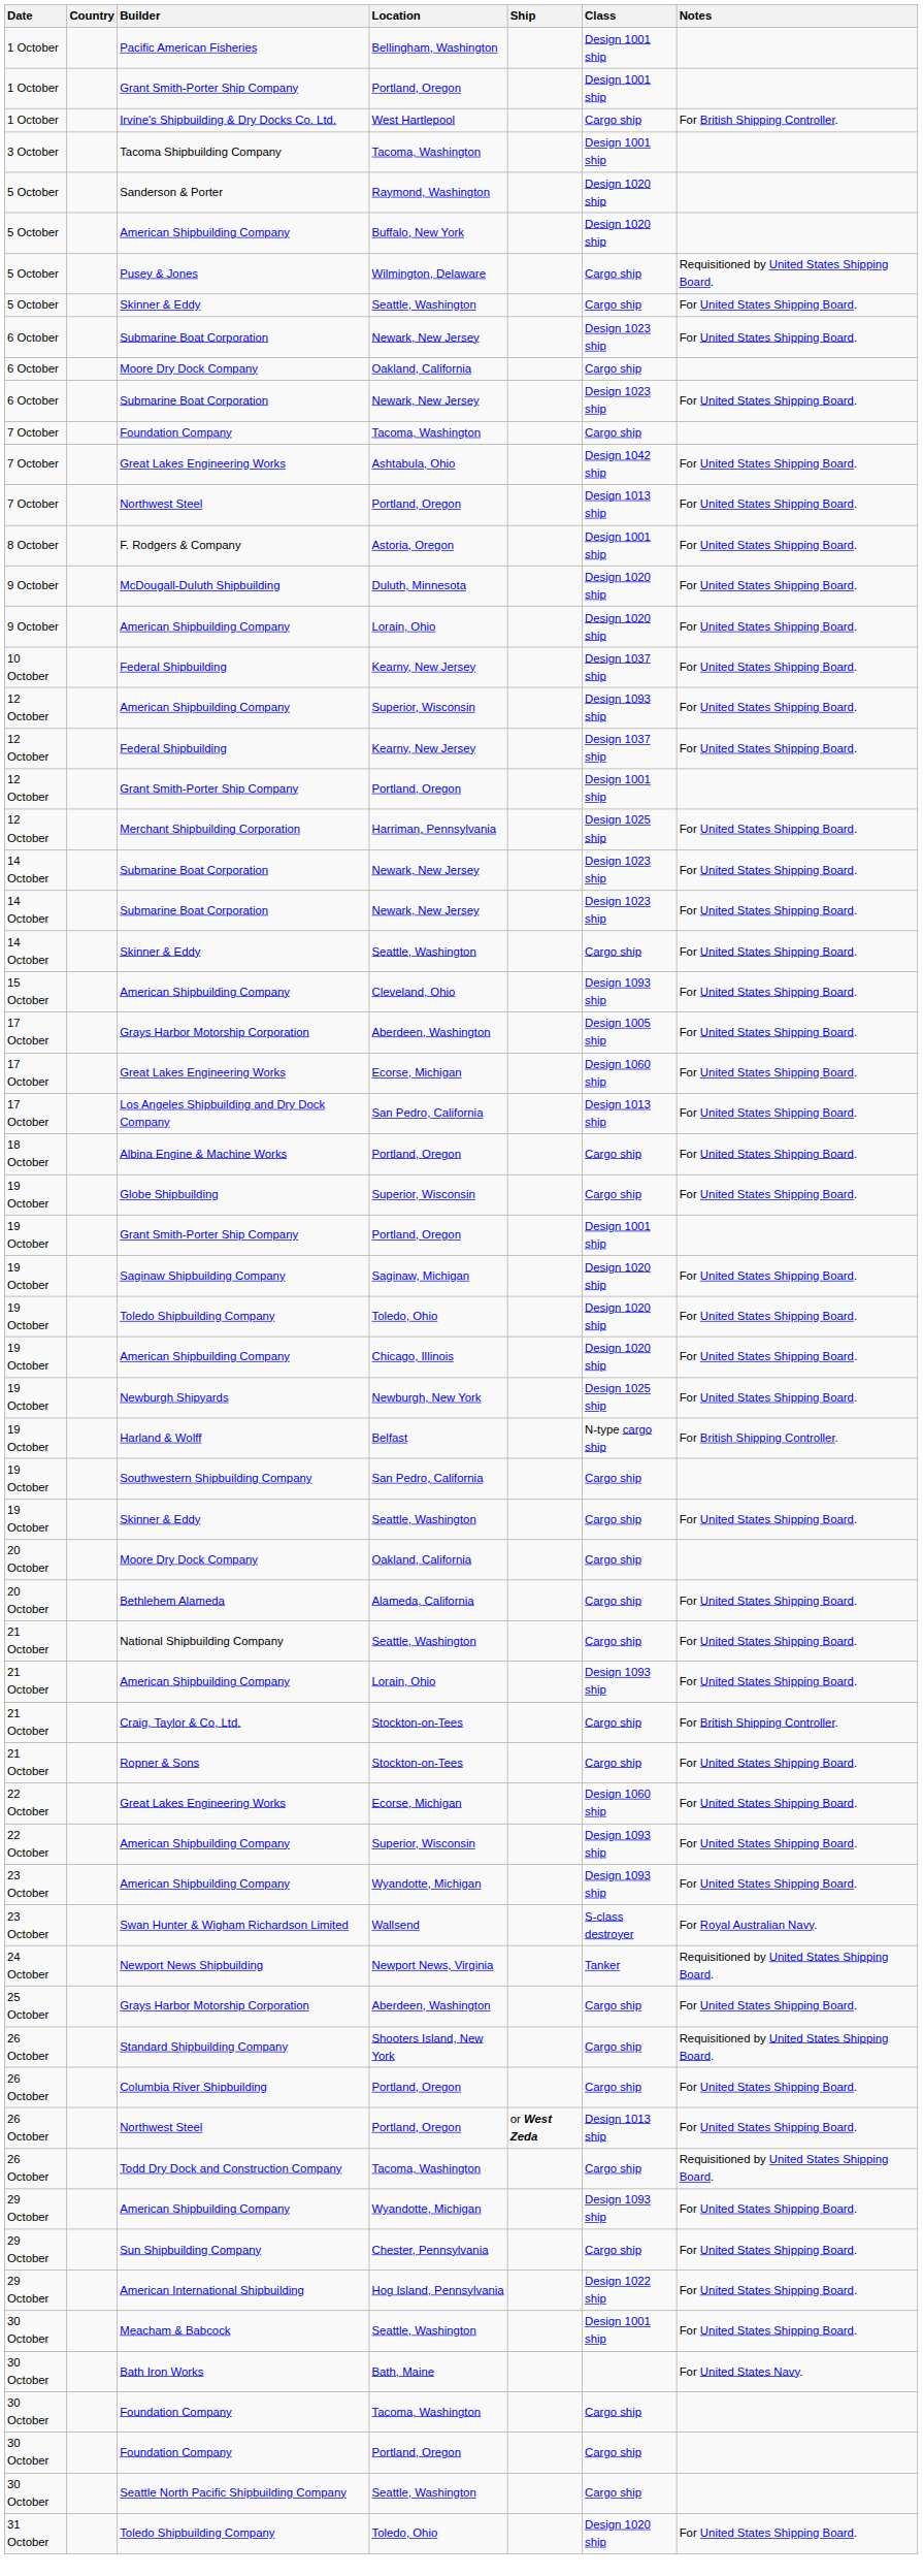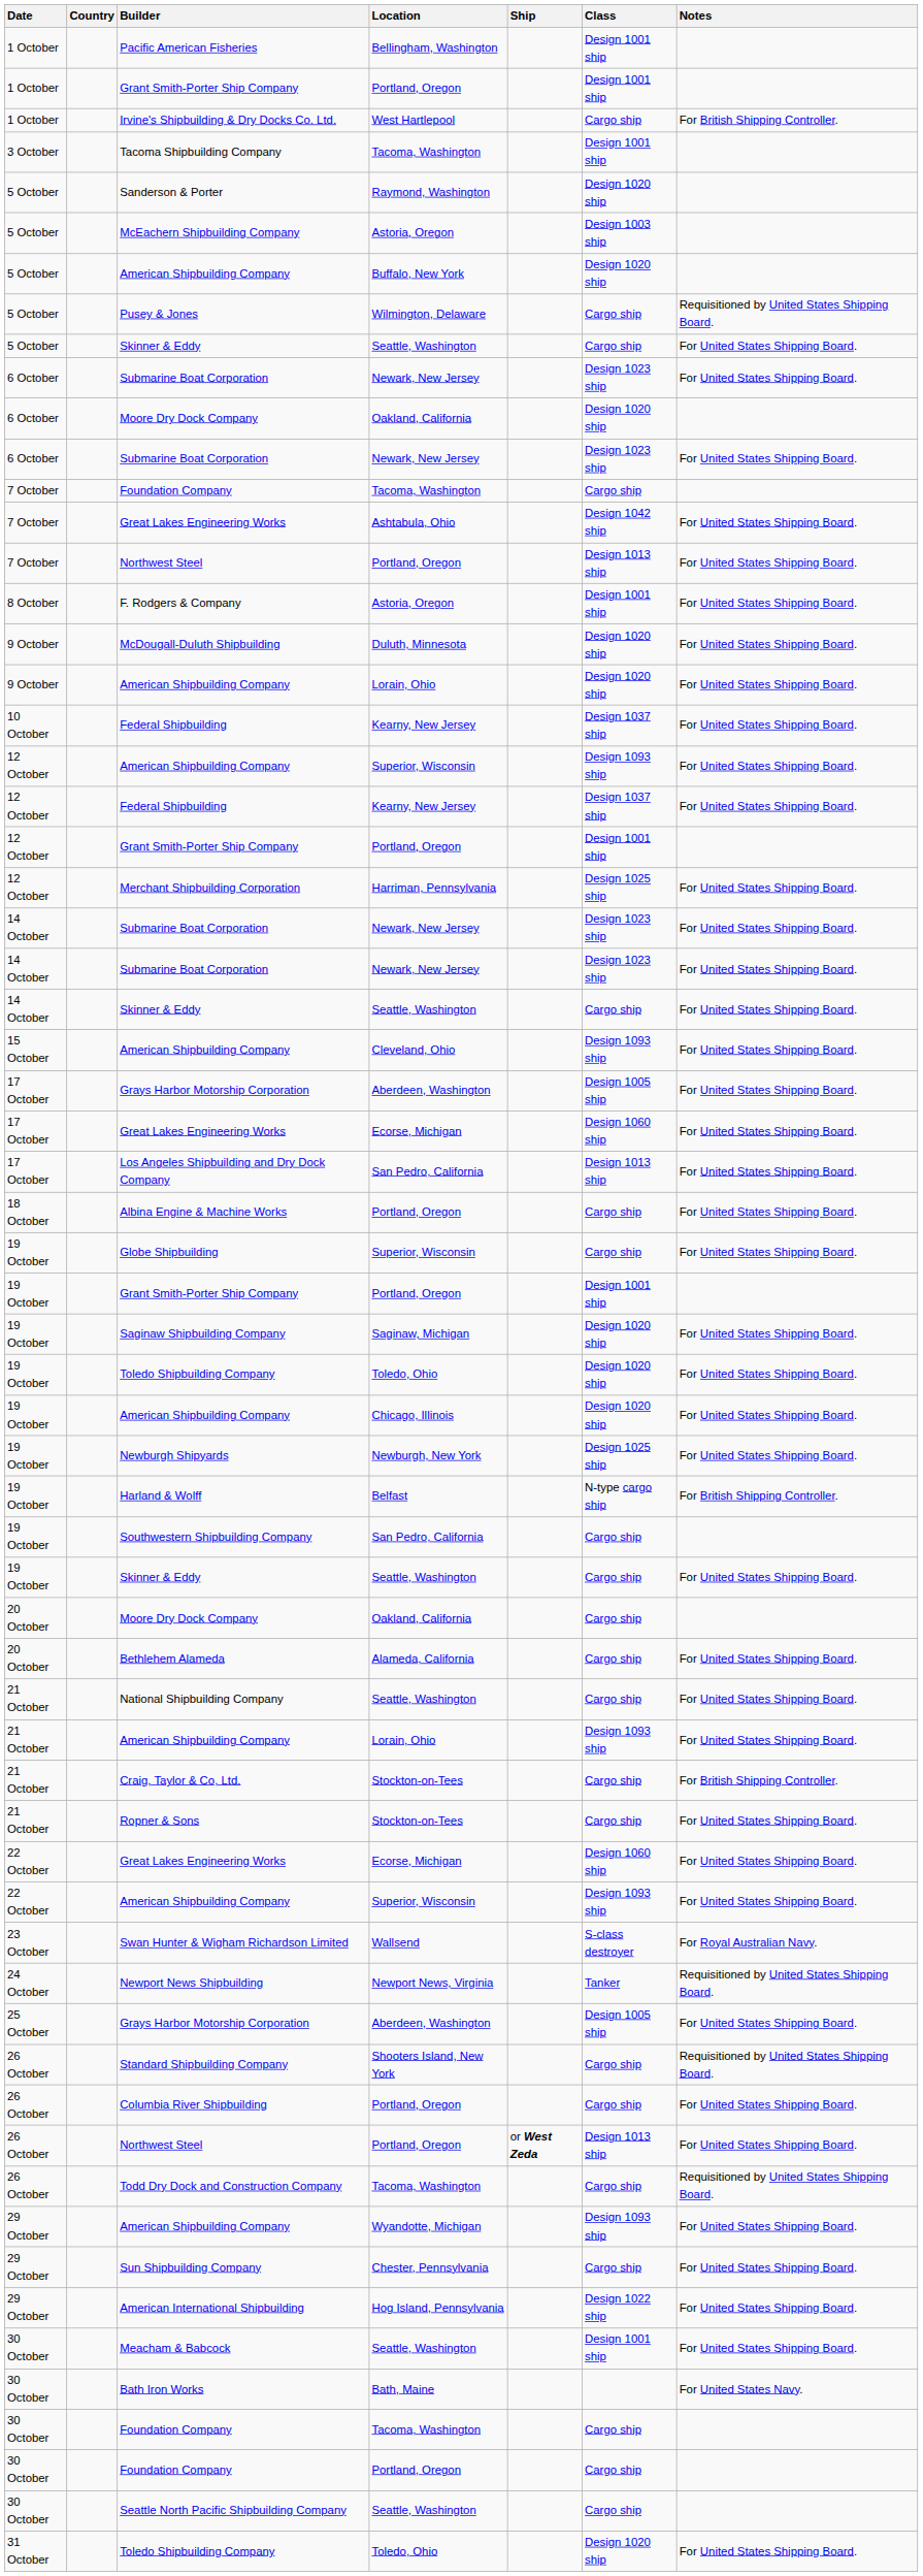+ row: 5 October | McEachern Shipbuilding Company | Astoria, Oregon | Design 1003 ship
6 October / Moore Dry Dock Company | Class: Cargo ship -> Design 1020 ship
- row: 23 October | American Shipbuilding Company | Wyandotte, Michigan | Design 1093 ship | For United States Shipping Board.
25 October / Grays Harbor Motorship Corporation | Class: Cargo ship -> Design 1005 ship
